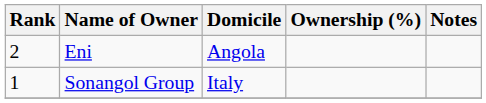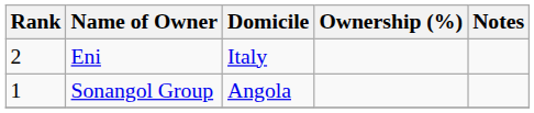Eni | Domicile: Angola -> Italy
Sonangol Group | Domicile: Italy -> Angola
